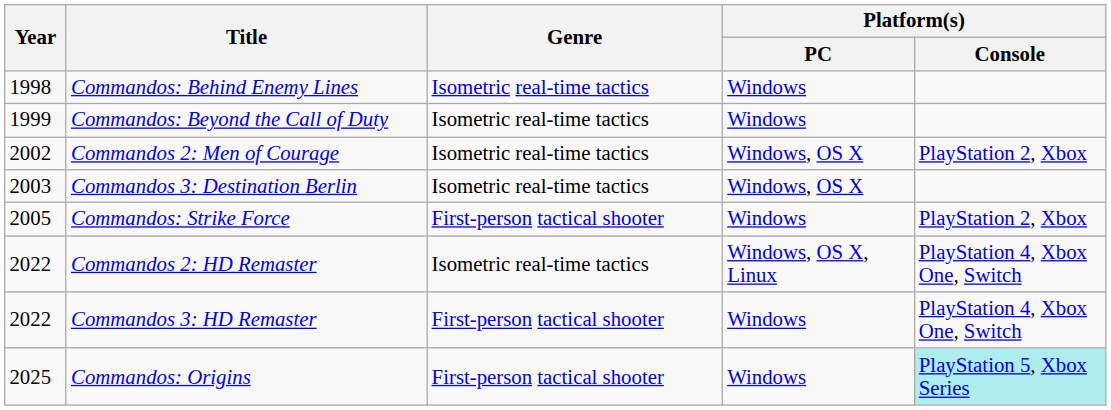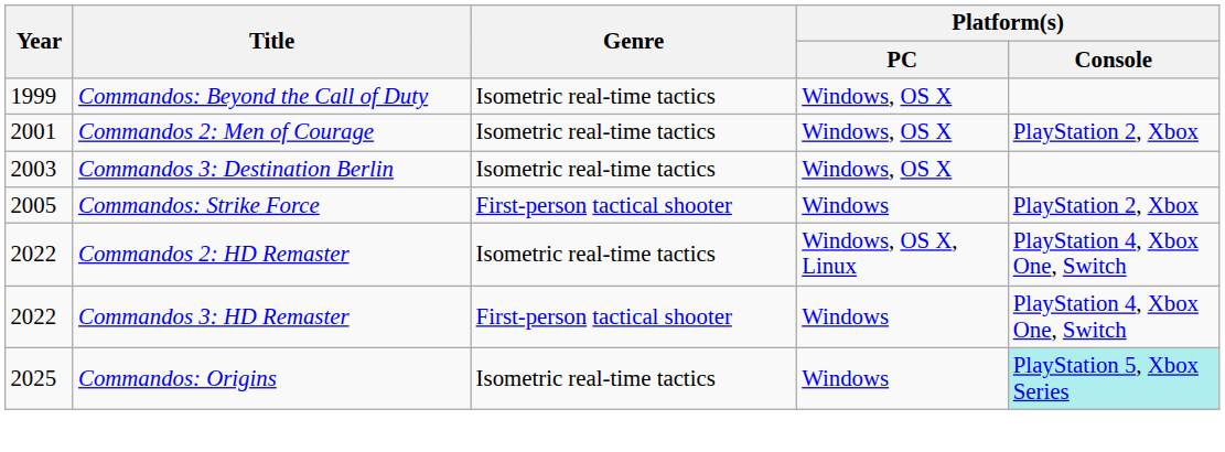- row: 1998 | Commandos: Behind Enemy Lines | Isometric real-time tactics | Windows
Commandos: Beyond the Call of Duty | Platform(s) / PC: Windows -> Windows, OS X
Commandos 2: Men of Courage | Year: 2002 -> 2001
Commandos: Origins | Genre: First-person tactical shooter -> Isometric real-time tactics
